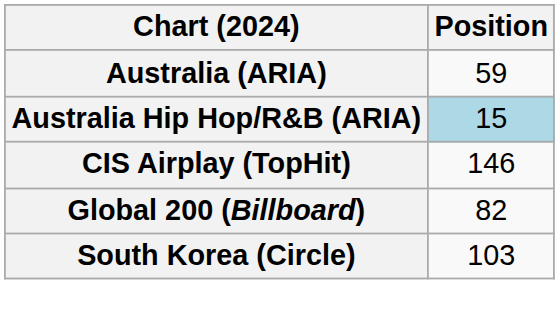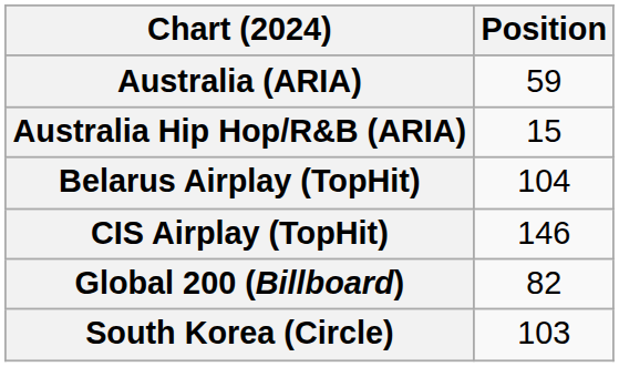Australia Hip Hop/R&B (ARIA) | Position: lightblue background -> no background
+ row: Belarus Airplay (TopHit) | 104
